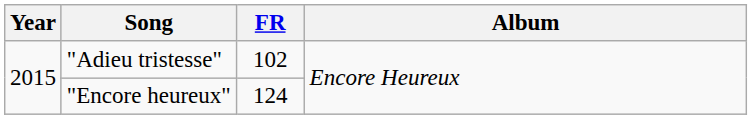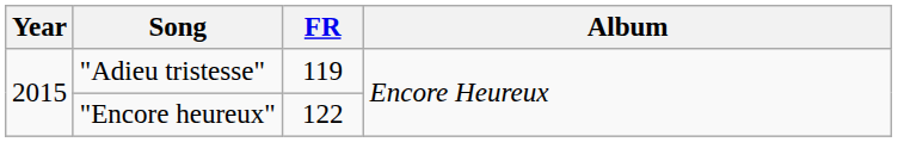"Adieu tristesse" | FR: 102 -> 119
"Encore heureux" | FR: 124 -> 122
